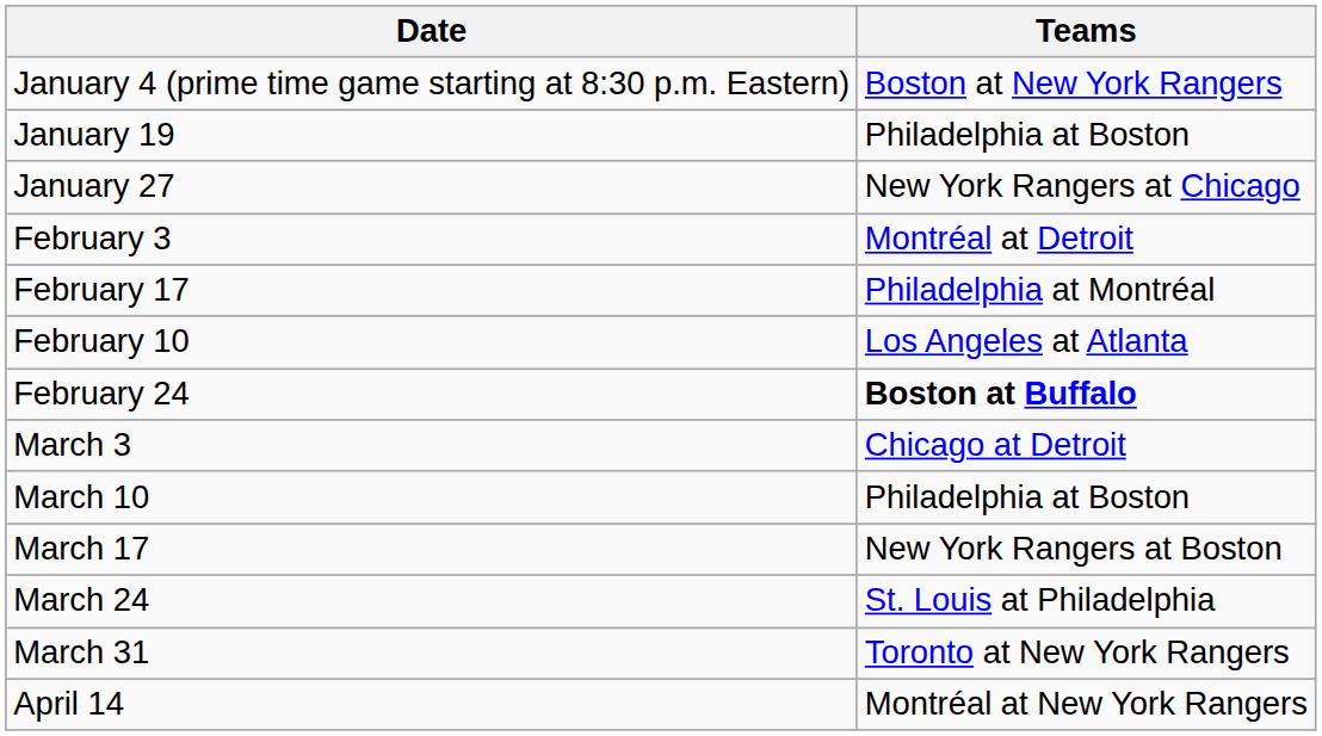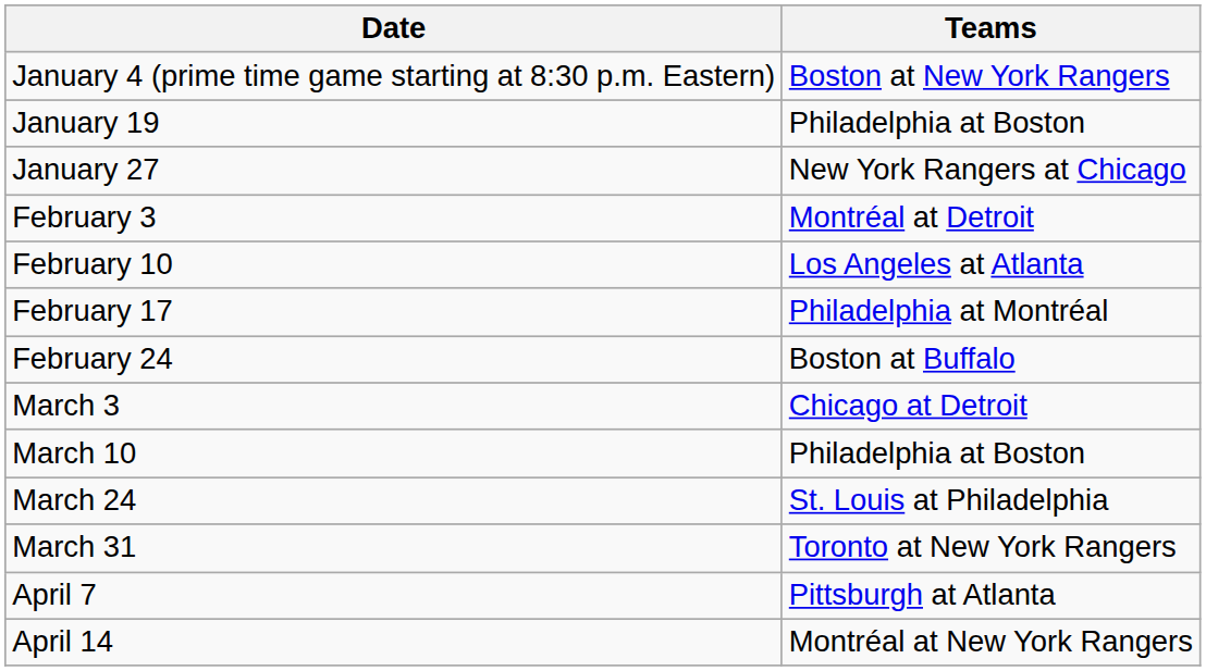rows swapped: February 10 <-> February 17
February 24 | Teams: bold -> normal
- row: March 17 | New York Rangers at Boston
+ row: April 7 | Pittsburgh at Atlanta
